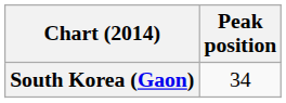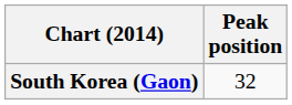South Korea (Gaon) | Peak position: 34 -> 32
